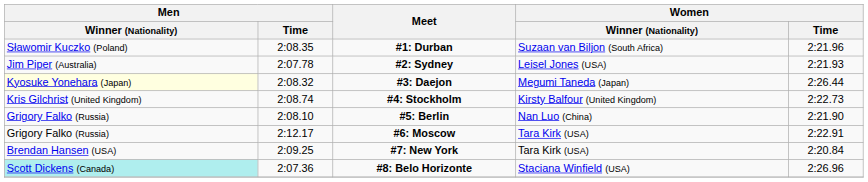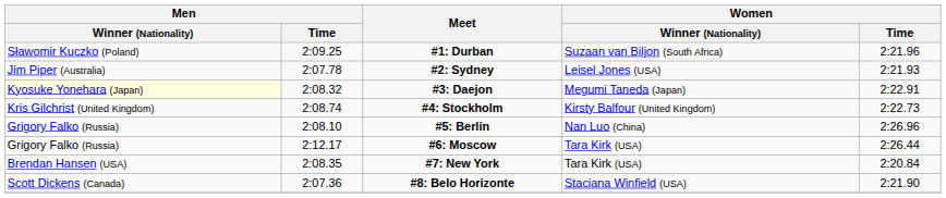#1: Durban | Men / Time: 2:08.35 -> 2:09.25
#3: Daejon | Women / Time: 2:26.44 -> 2:22.91
#5: Berlin | Women / Time: 2:21.90 -> 2:26.96
#6: Moscow | Women / Time: 2:22.91 -> 2:26.44
#7: New York | Men / Time: 2:09.25 -> 2:08.35
#8: Belo Horizonte | Men / Winner (Nationality): paleturquoise background -> no background
#8: Belo Horizonte | Women / Time: 2:26.96 -> 2:21.90
